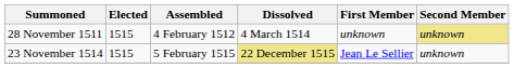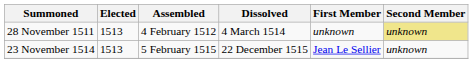28 November 1511 | Elected: 1515 -> 1513
23 November 1514 | Elected: 1515 -> 1513
23 November 1514 | Dissolved: khaki background -> no background
